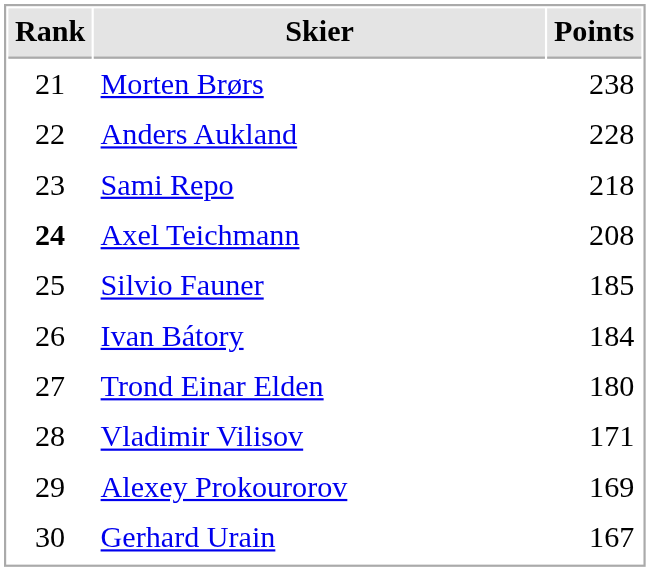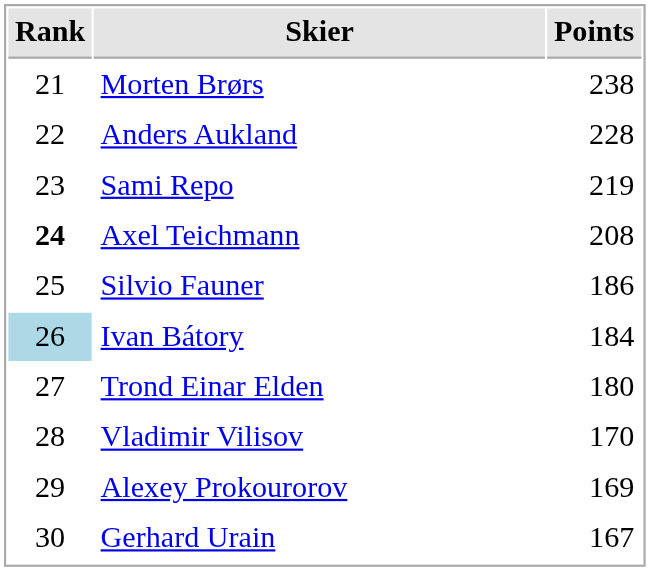Sami Repo | Points: 218 -> 219
Silvio Fauner | Points: 185 -> 186
Ivan Bátory | Rank: no background -> lightblue background
Vladimir Vilisov | Points: 171 -> 170
